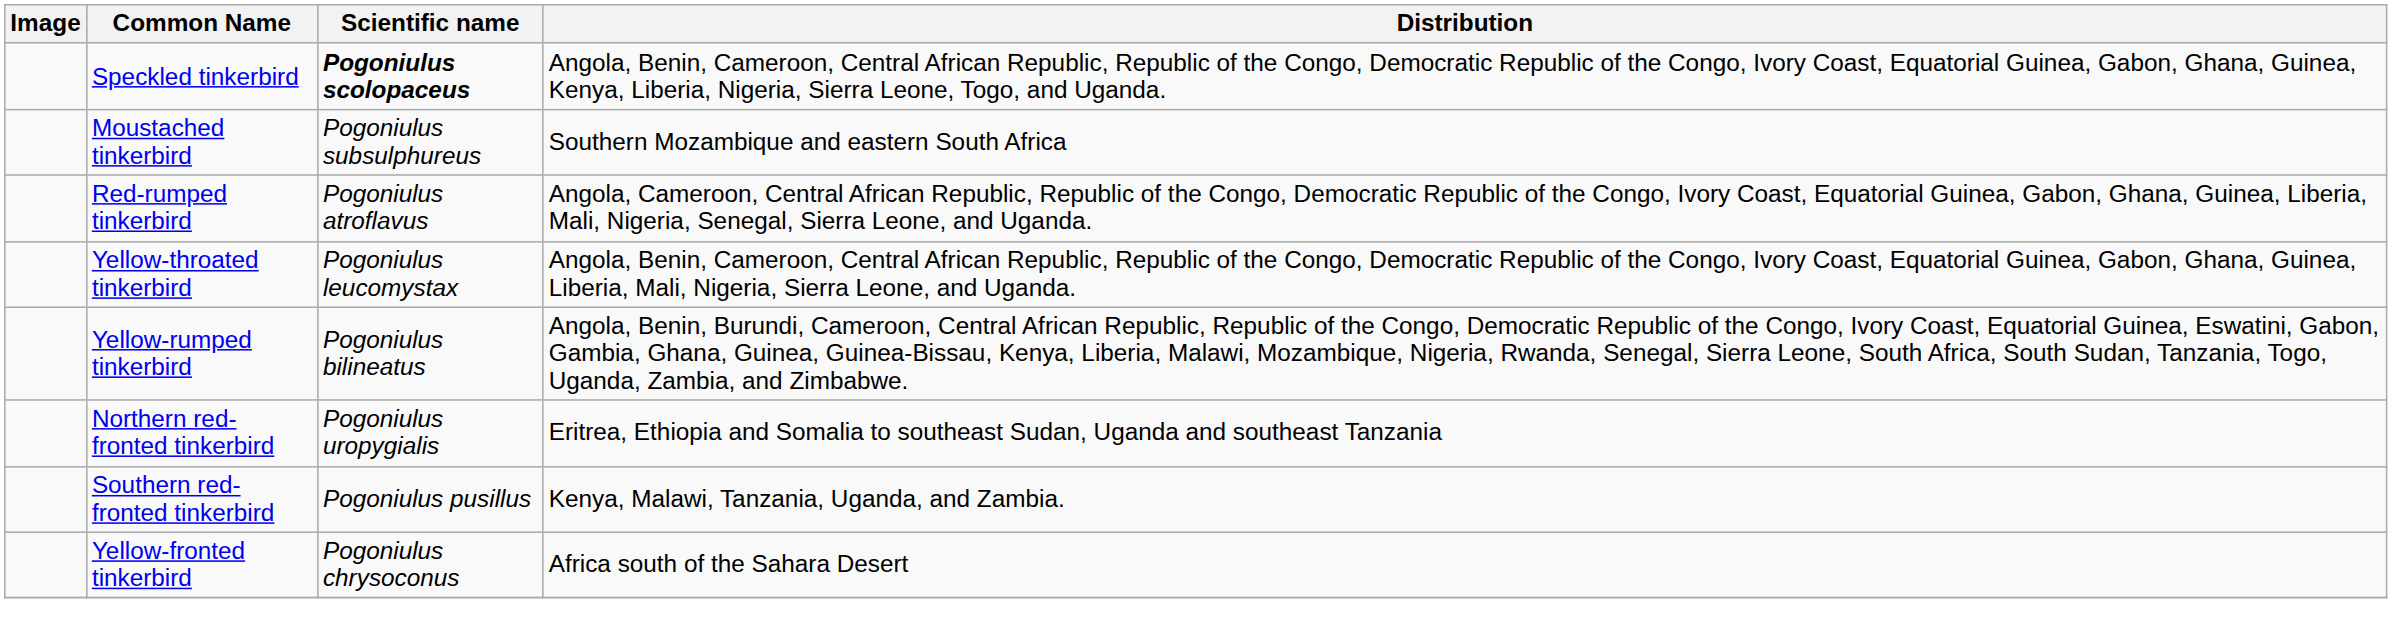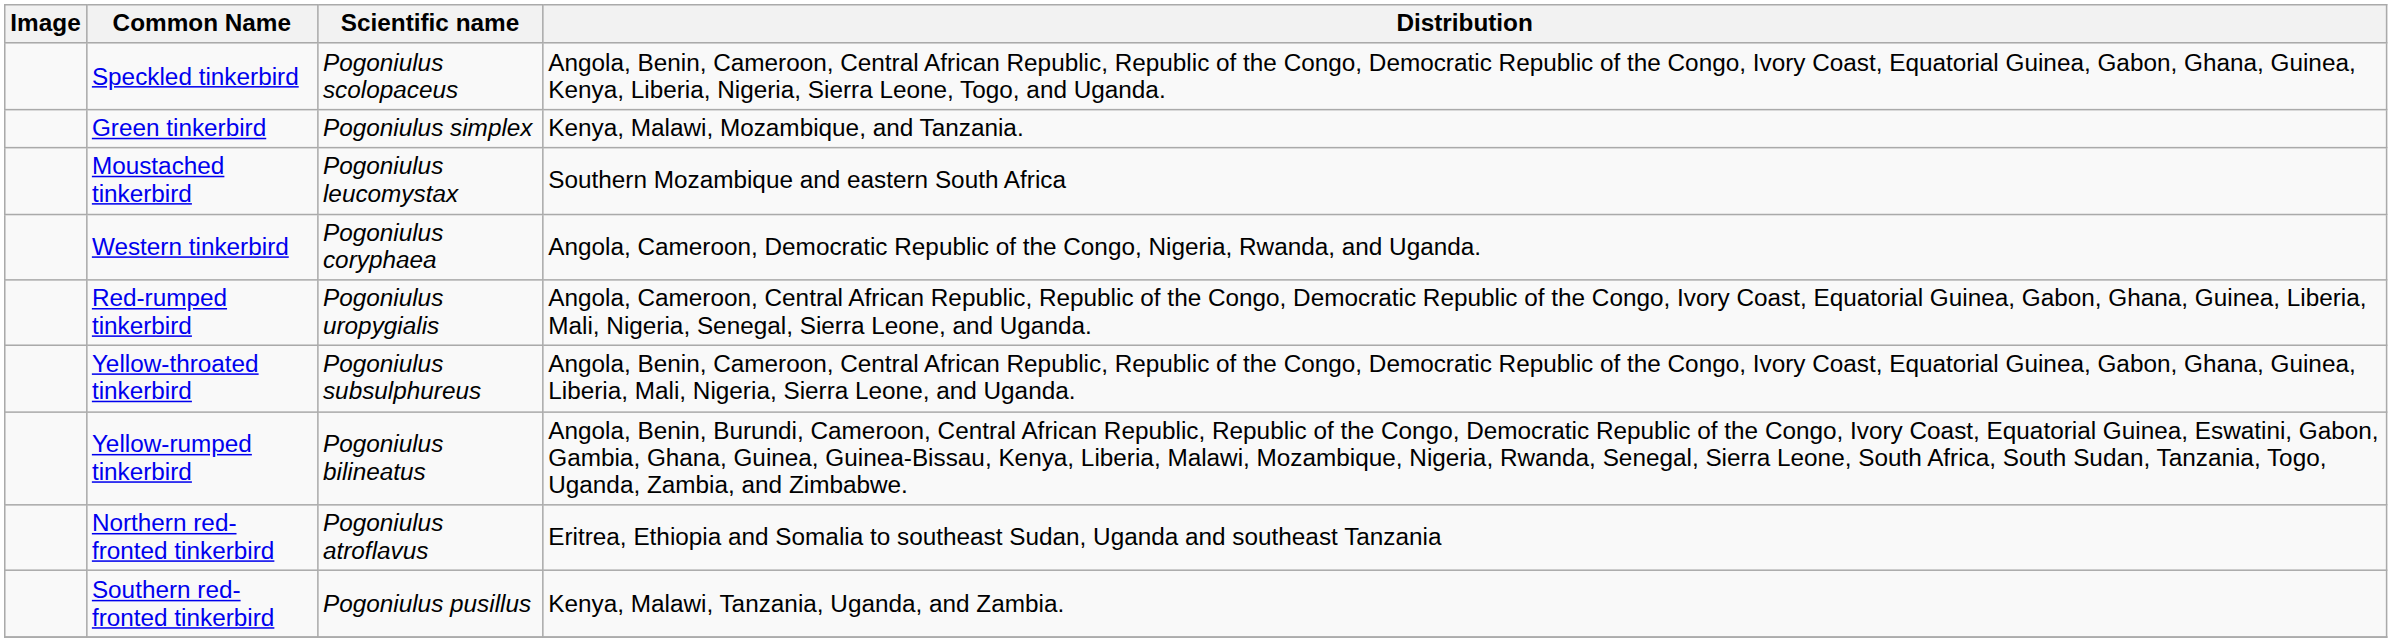Speckled tinkerbird | Scientific name: bold -> normal
+ row: Green tinkerbird | Pogoniulus simplex | Kenya, Malawi, Mozambique, and Tanzania.
Moustached tinkerbird | Scientific name: Pogoniulus subsulphureus -> Pogoniulus leucomystax
+ row: Western tinkerbird | Pogoniulus coryphaea | Angola, Cameroon, Democratic Republic of the Congo, Nigeria, Rwanda, and Uganda.
Red-rumped tinkerbird | Scientific name: Pogoniulus atroflavus -> Pogoniulus uropygialis
Yellow-throated tinkerbird | Scientific name: Pogoniulus leucomystax -> Pogoniulus subsulphureus
Northern red-fronted tinkerbird | Scientific name: Pogoniulus uropygialis -> Pogoniulus atroflavus
- row: Yellow-fronted tinkerbird | Pogoniulus chrysoconus | Africa south of the Sahara Desert
